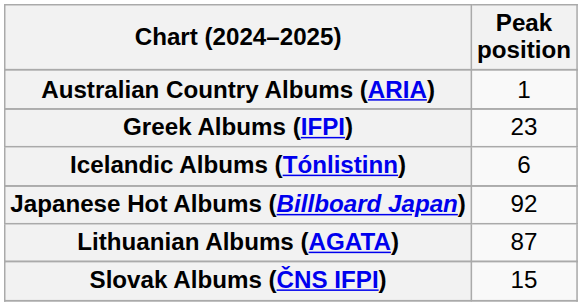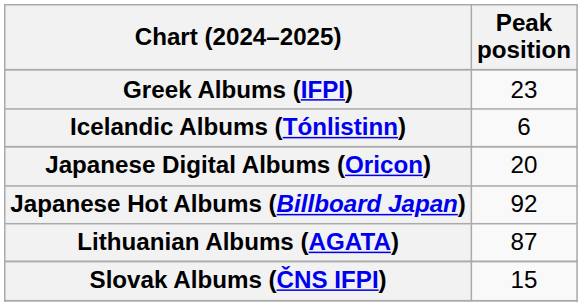- row: Australian Country Albums (ARIA) | 1
+ row: Japanese Digital Albums (Oricon) | 20
